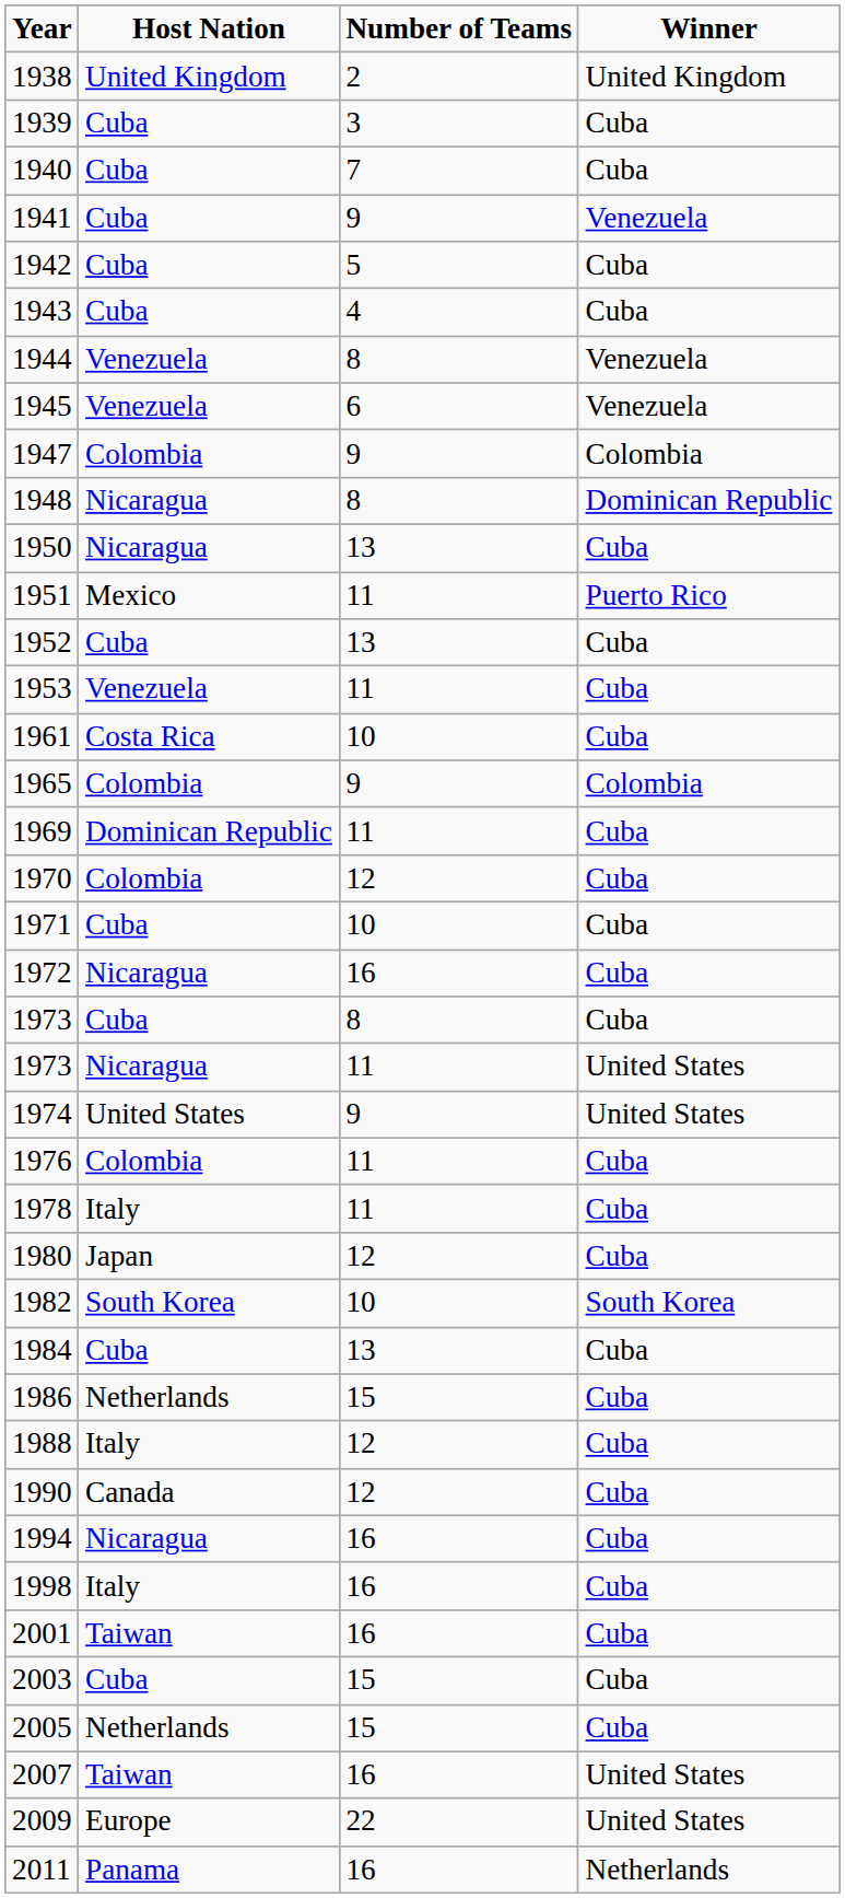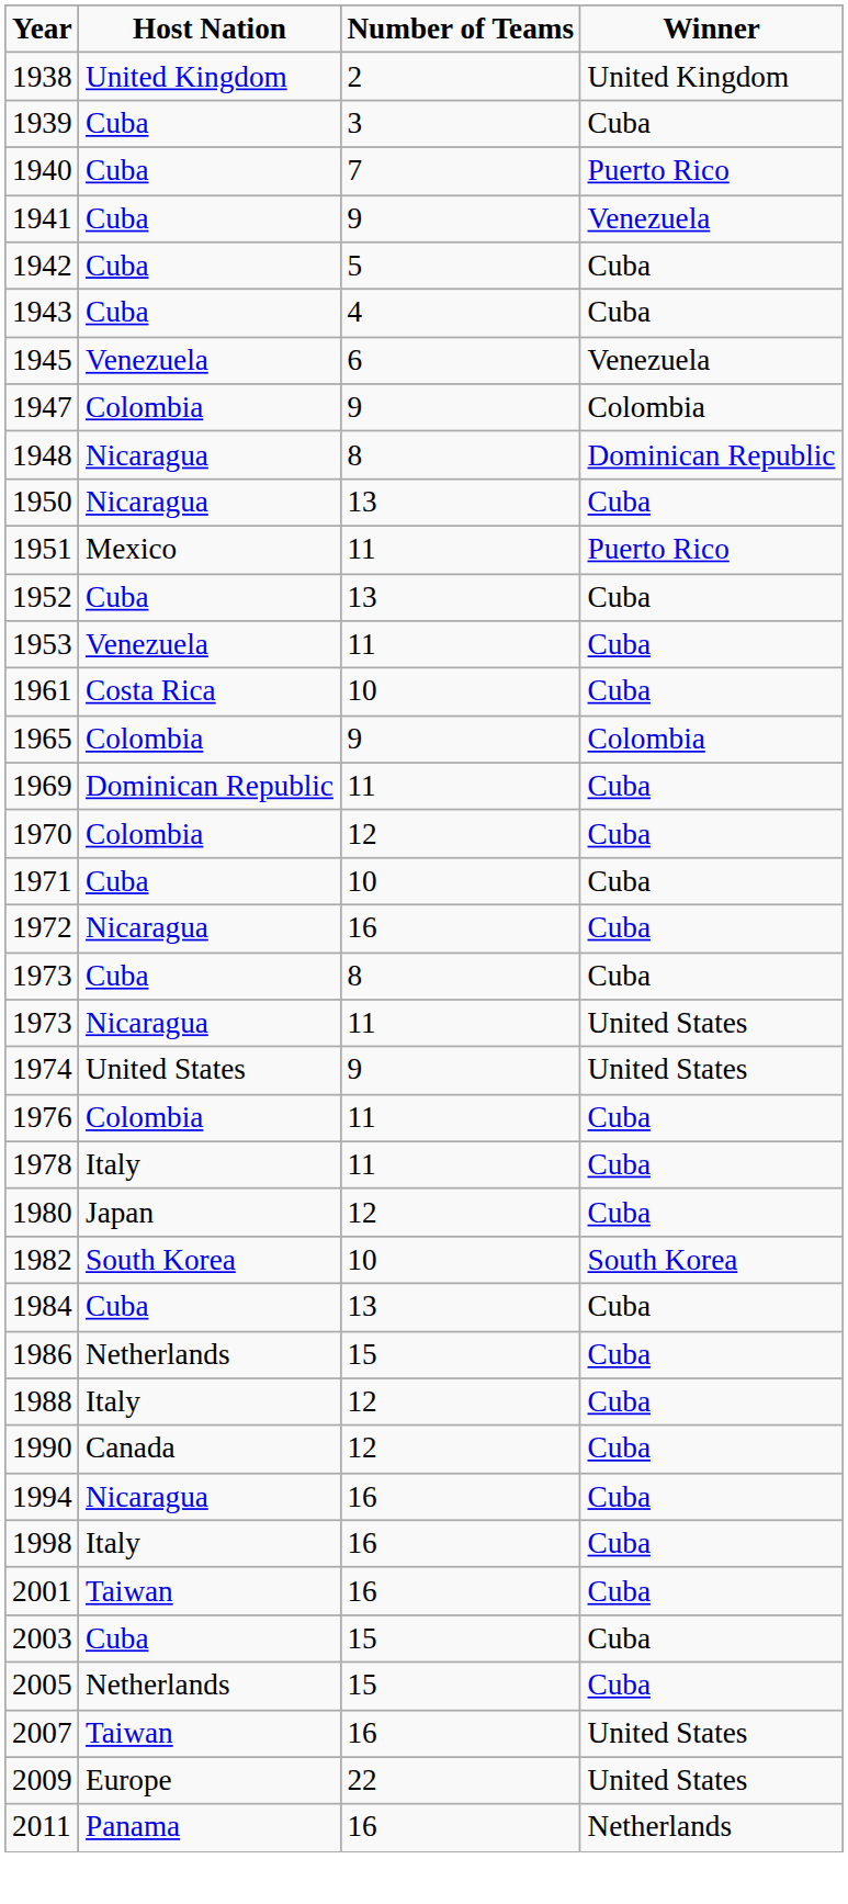1940 | Winner: Cuba -> Puerto Rico
- row: 1944 | Venezuela | 8 | Venezuela
